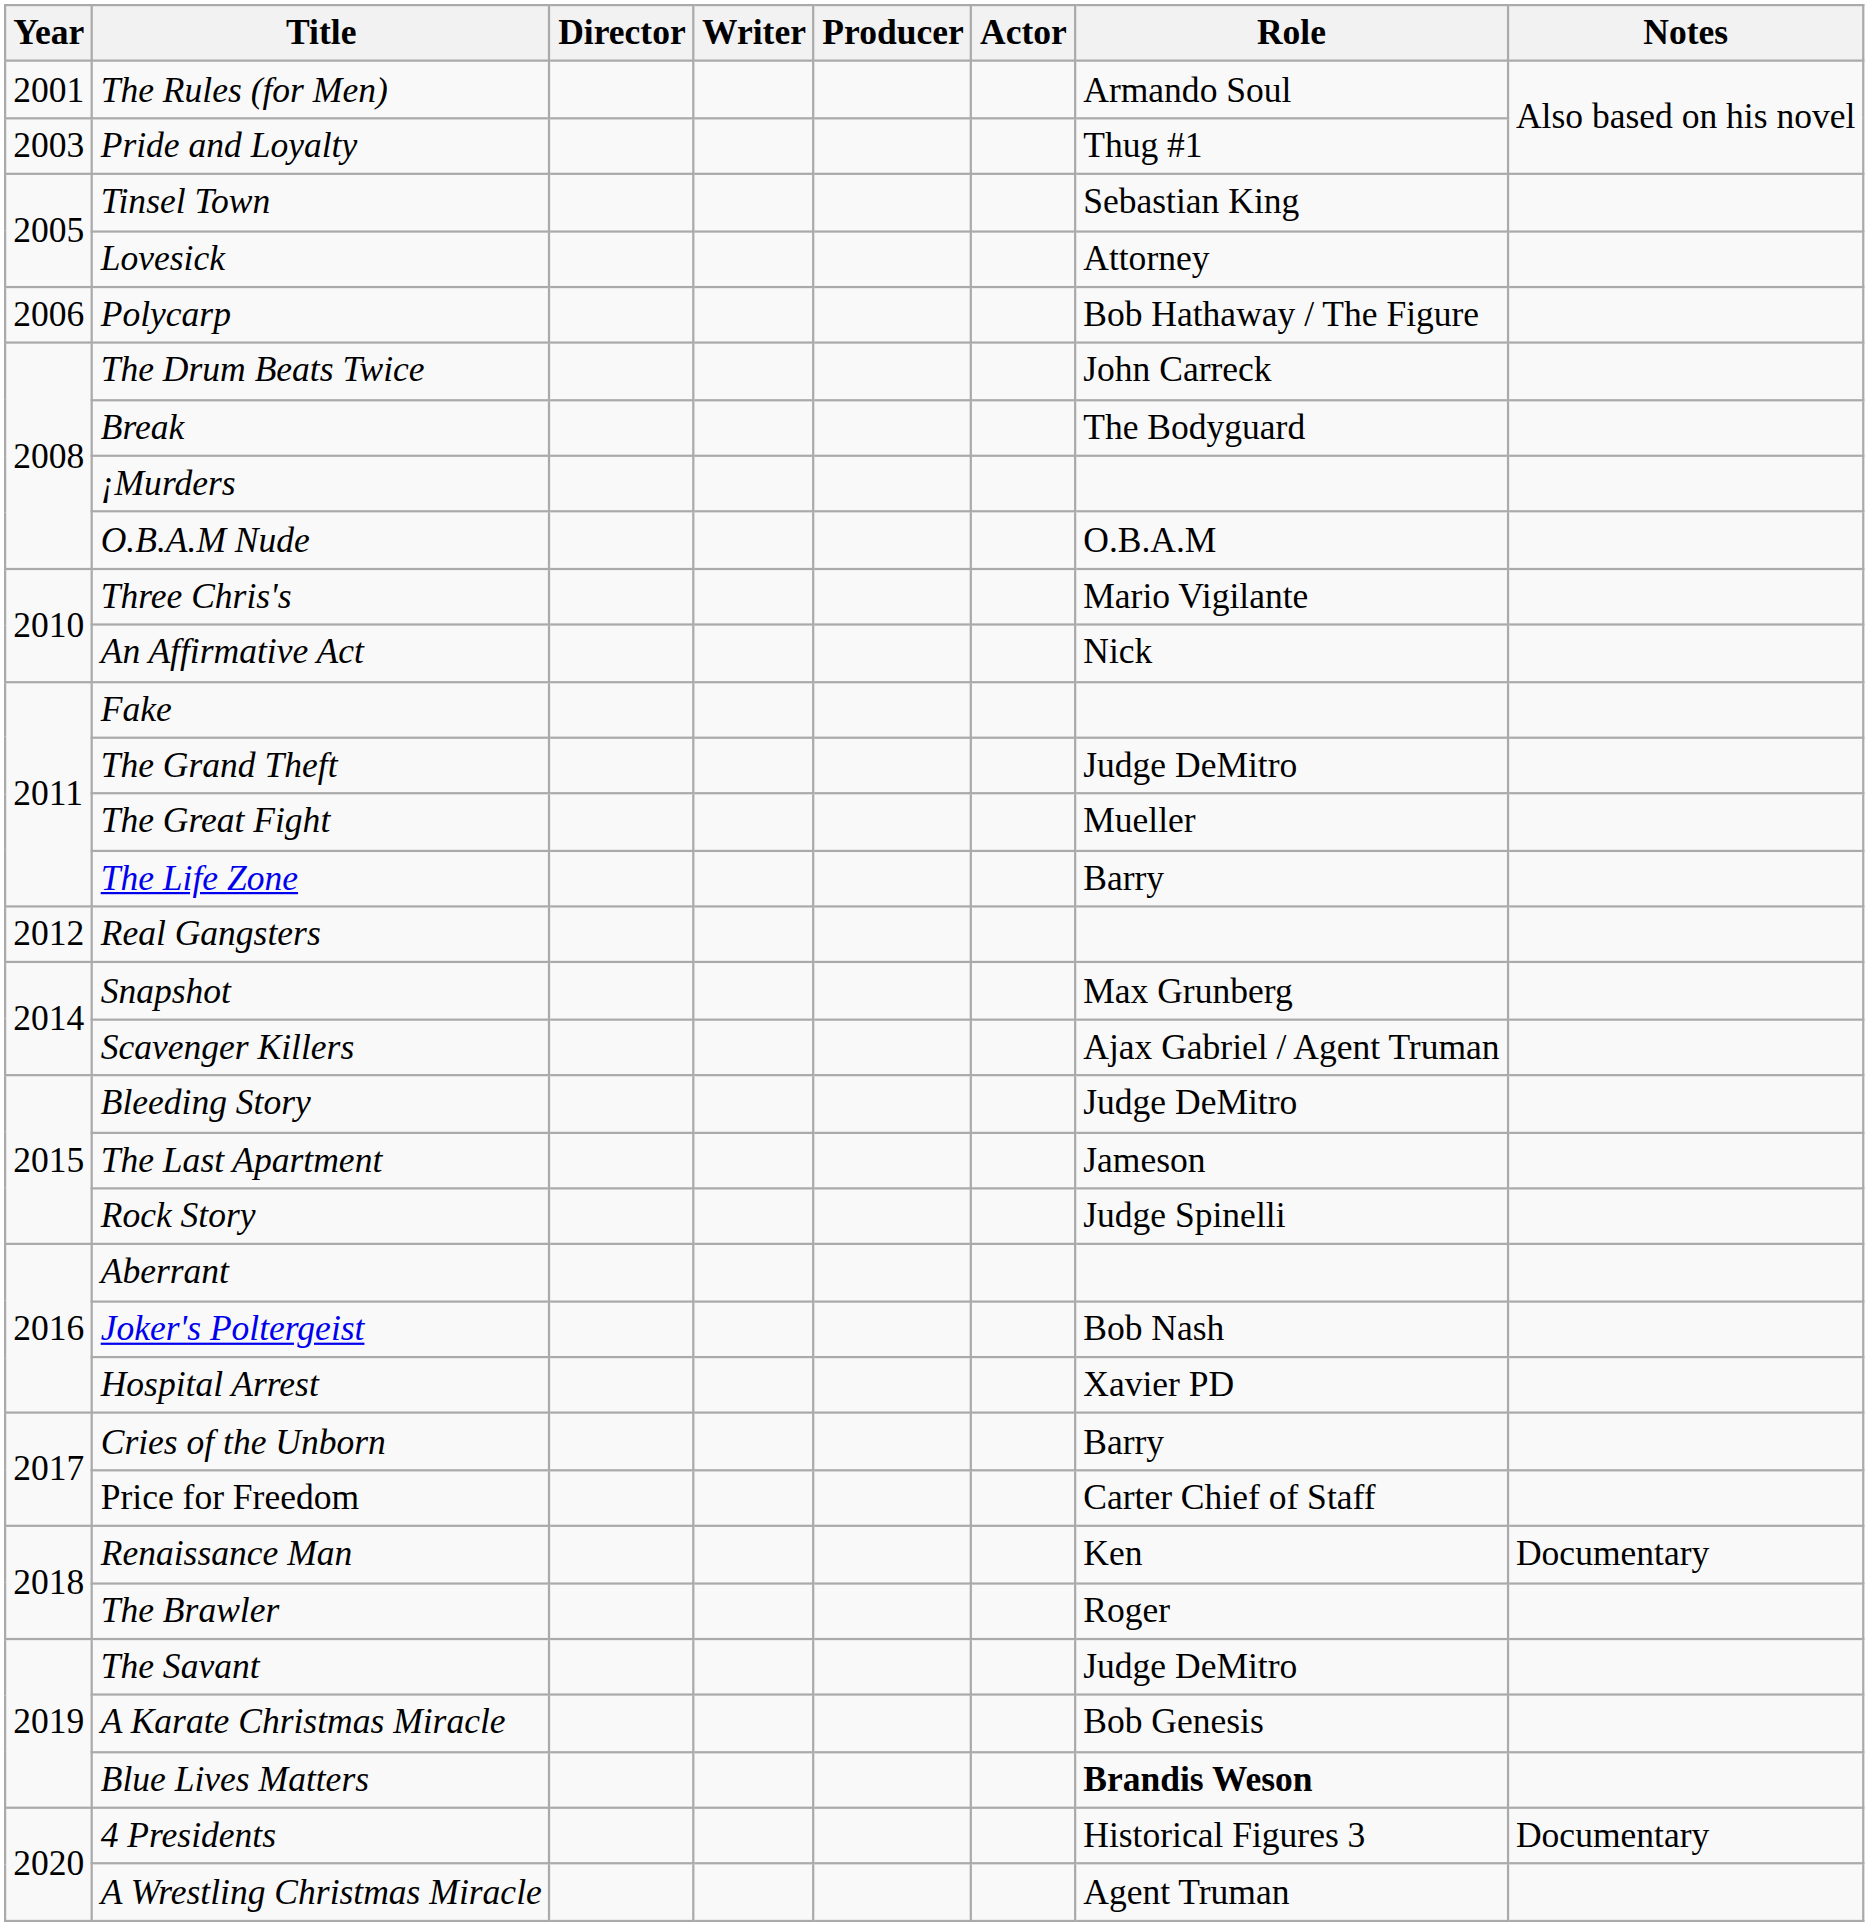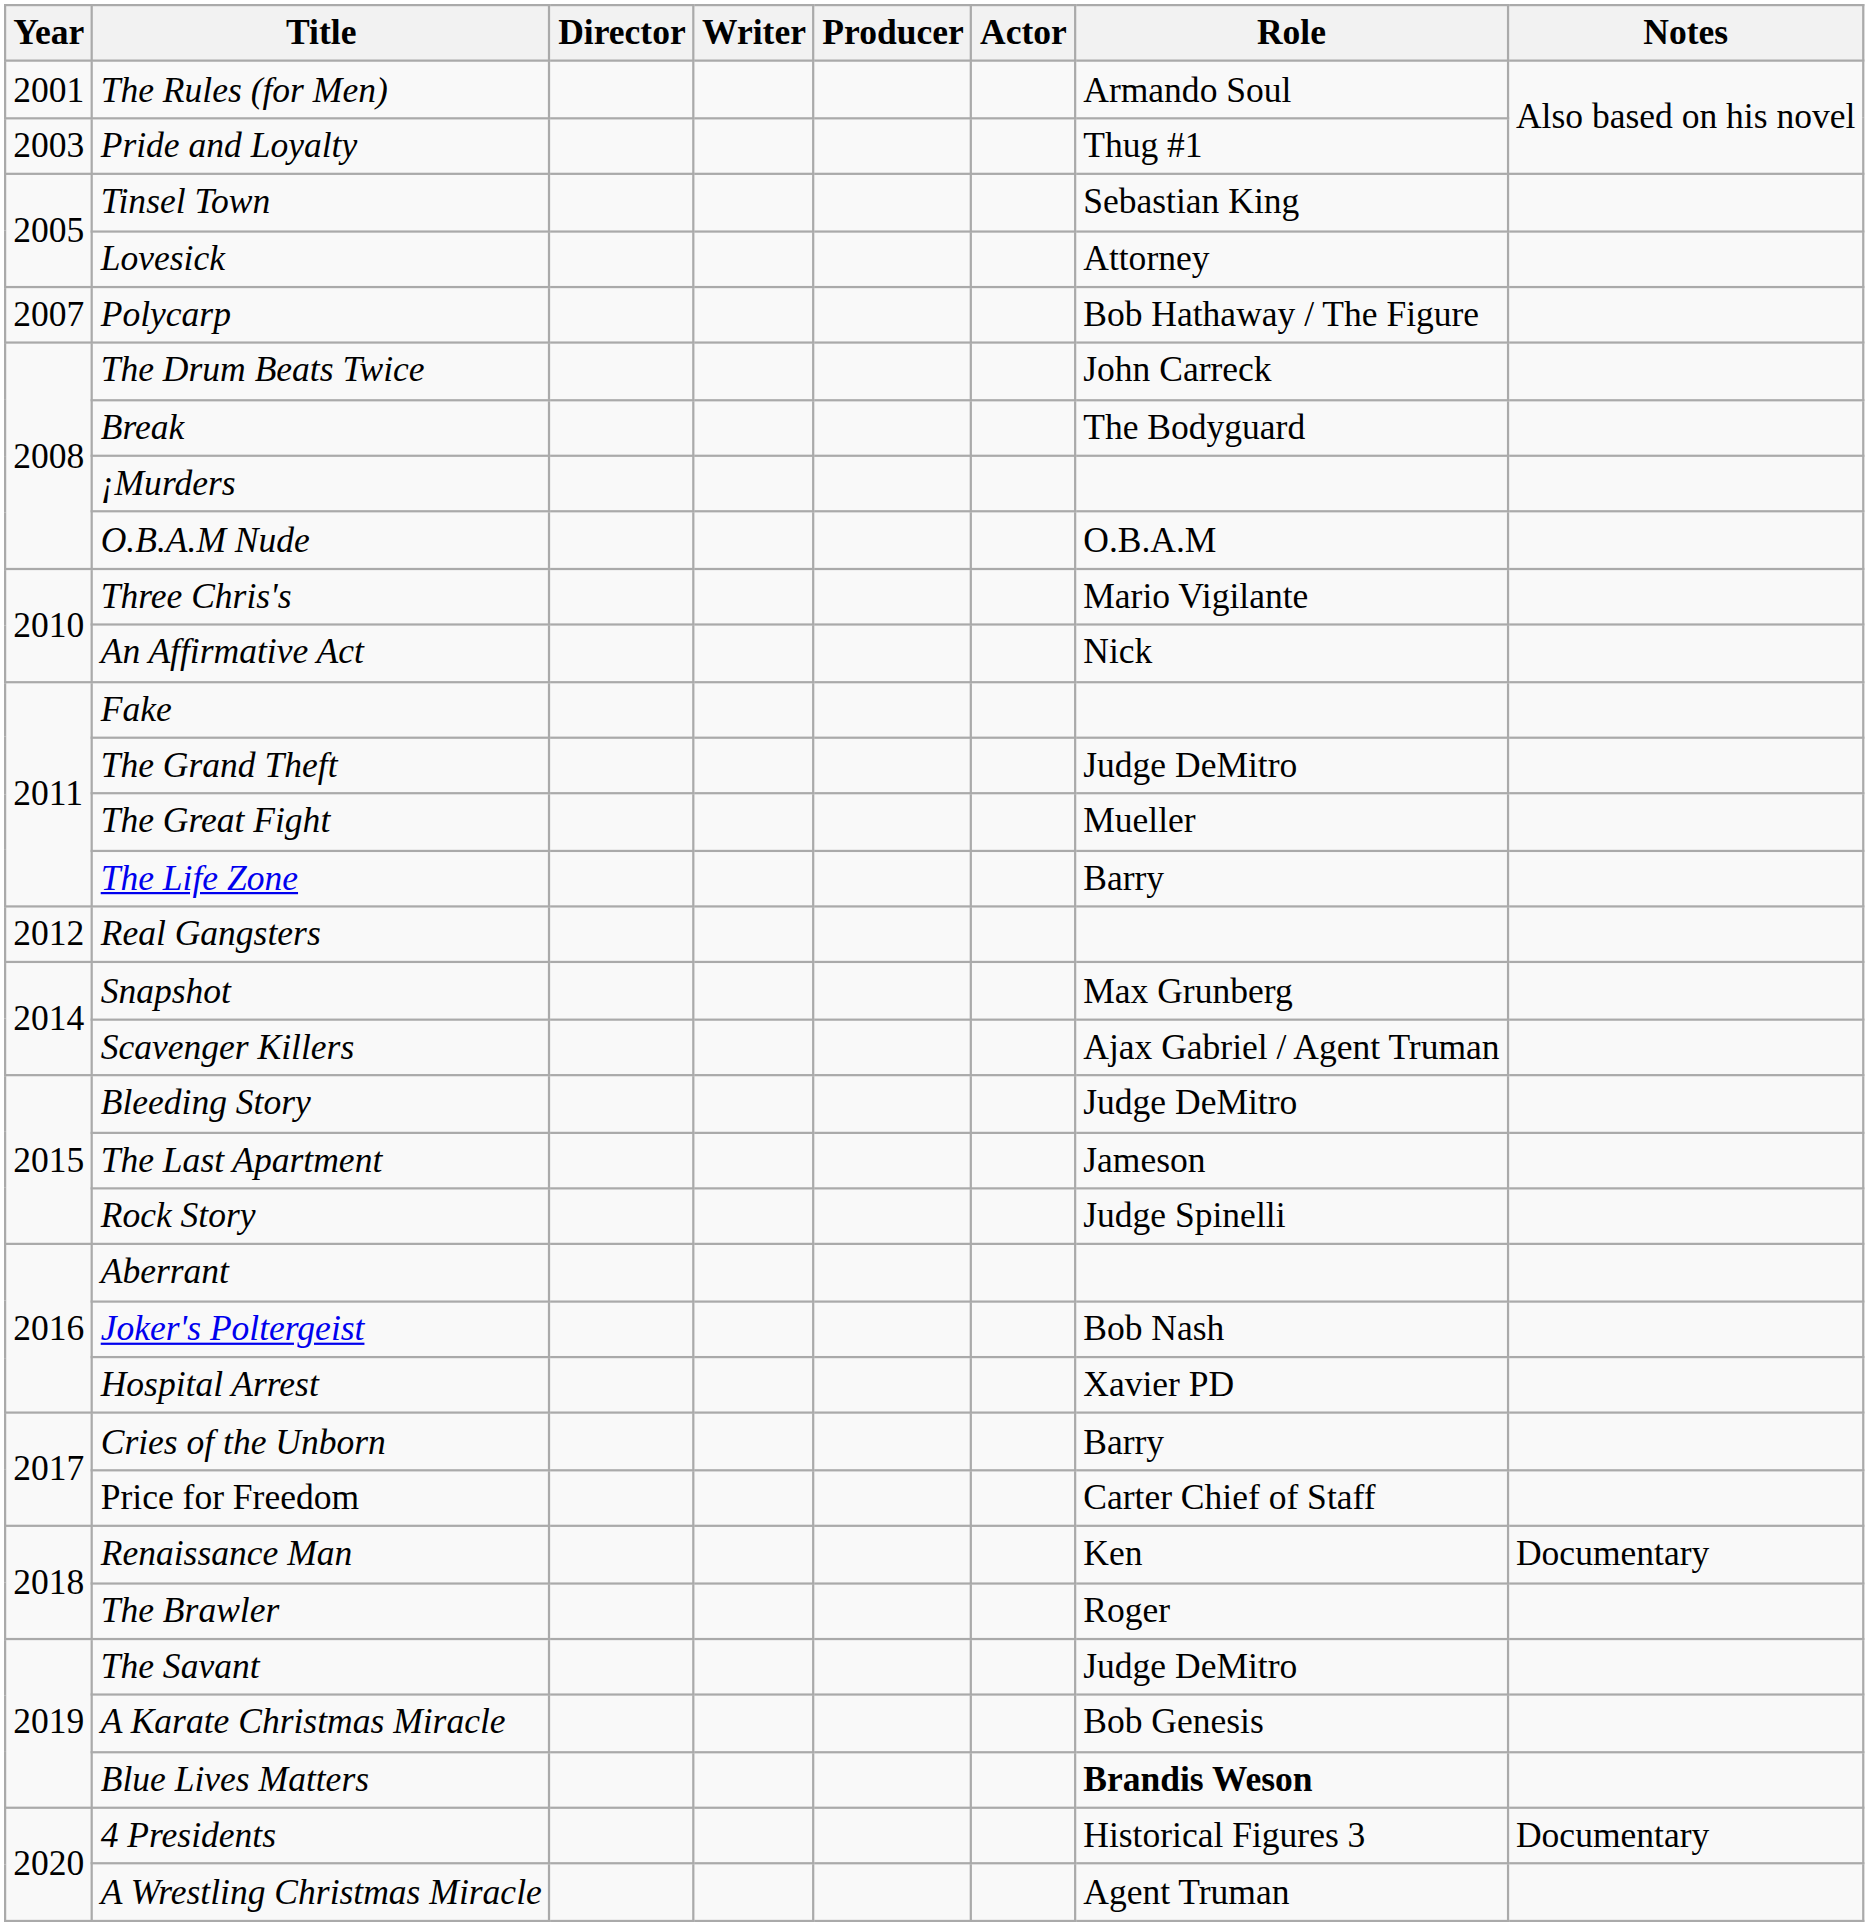Polycarp | Year: 2006 -> 2007
